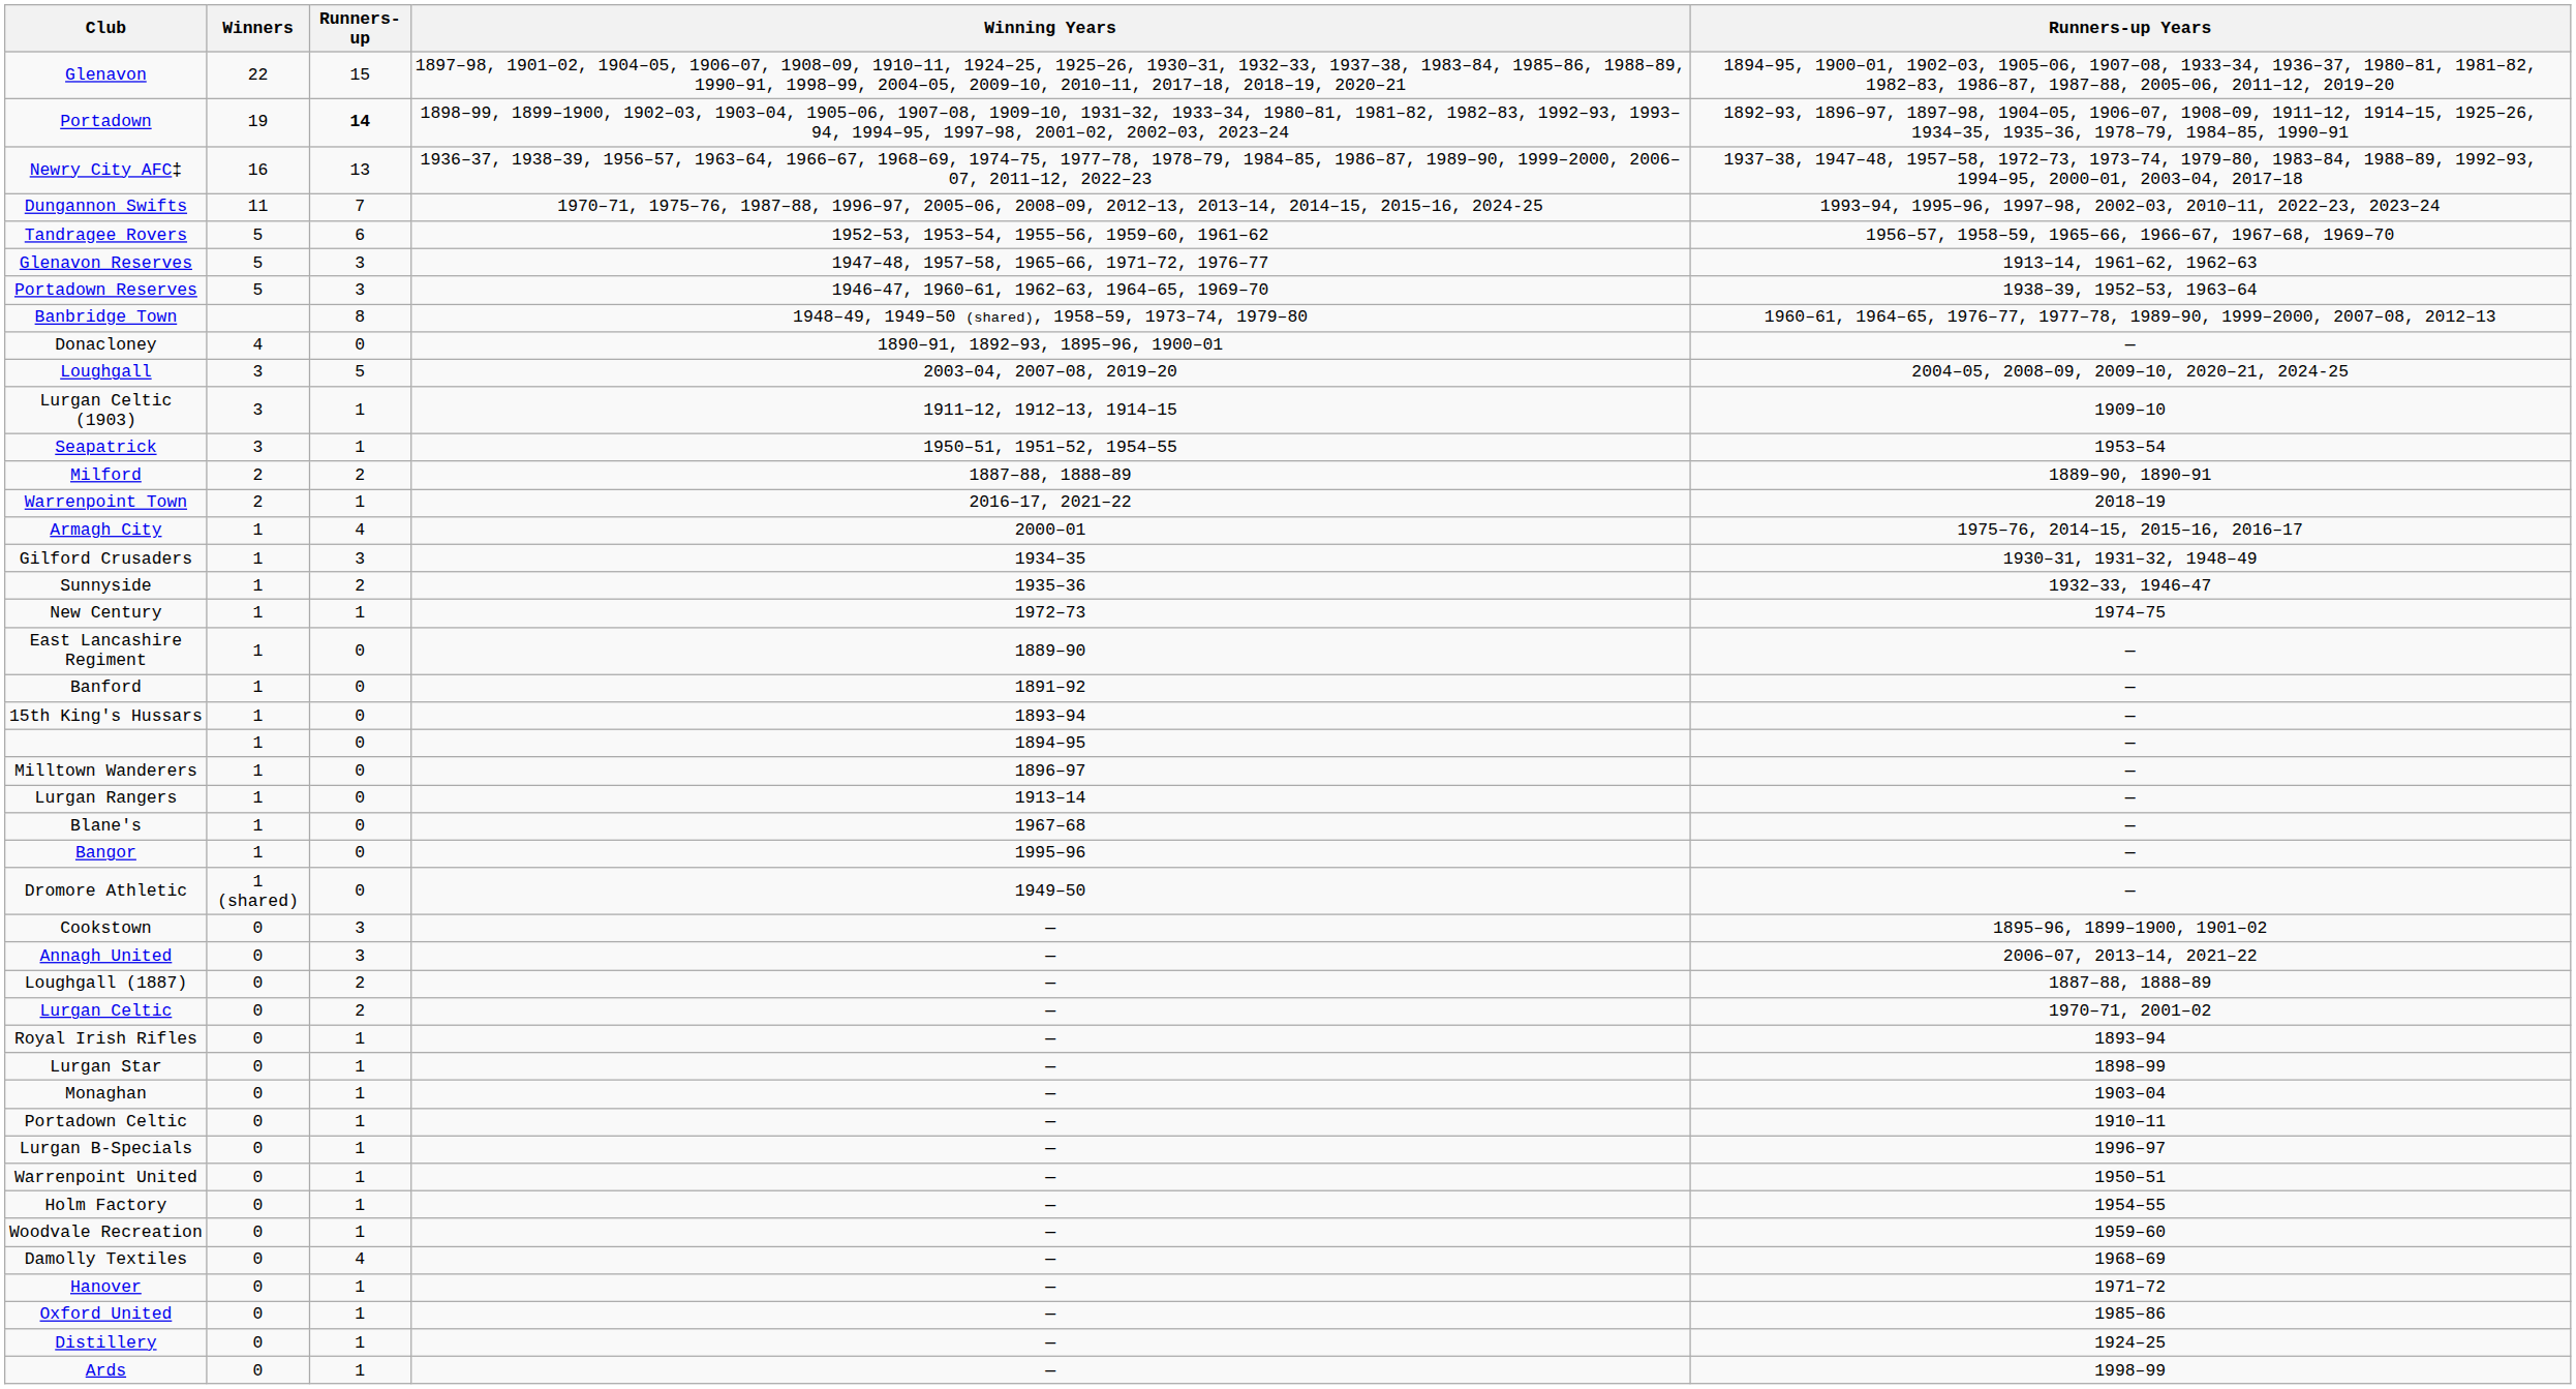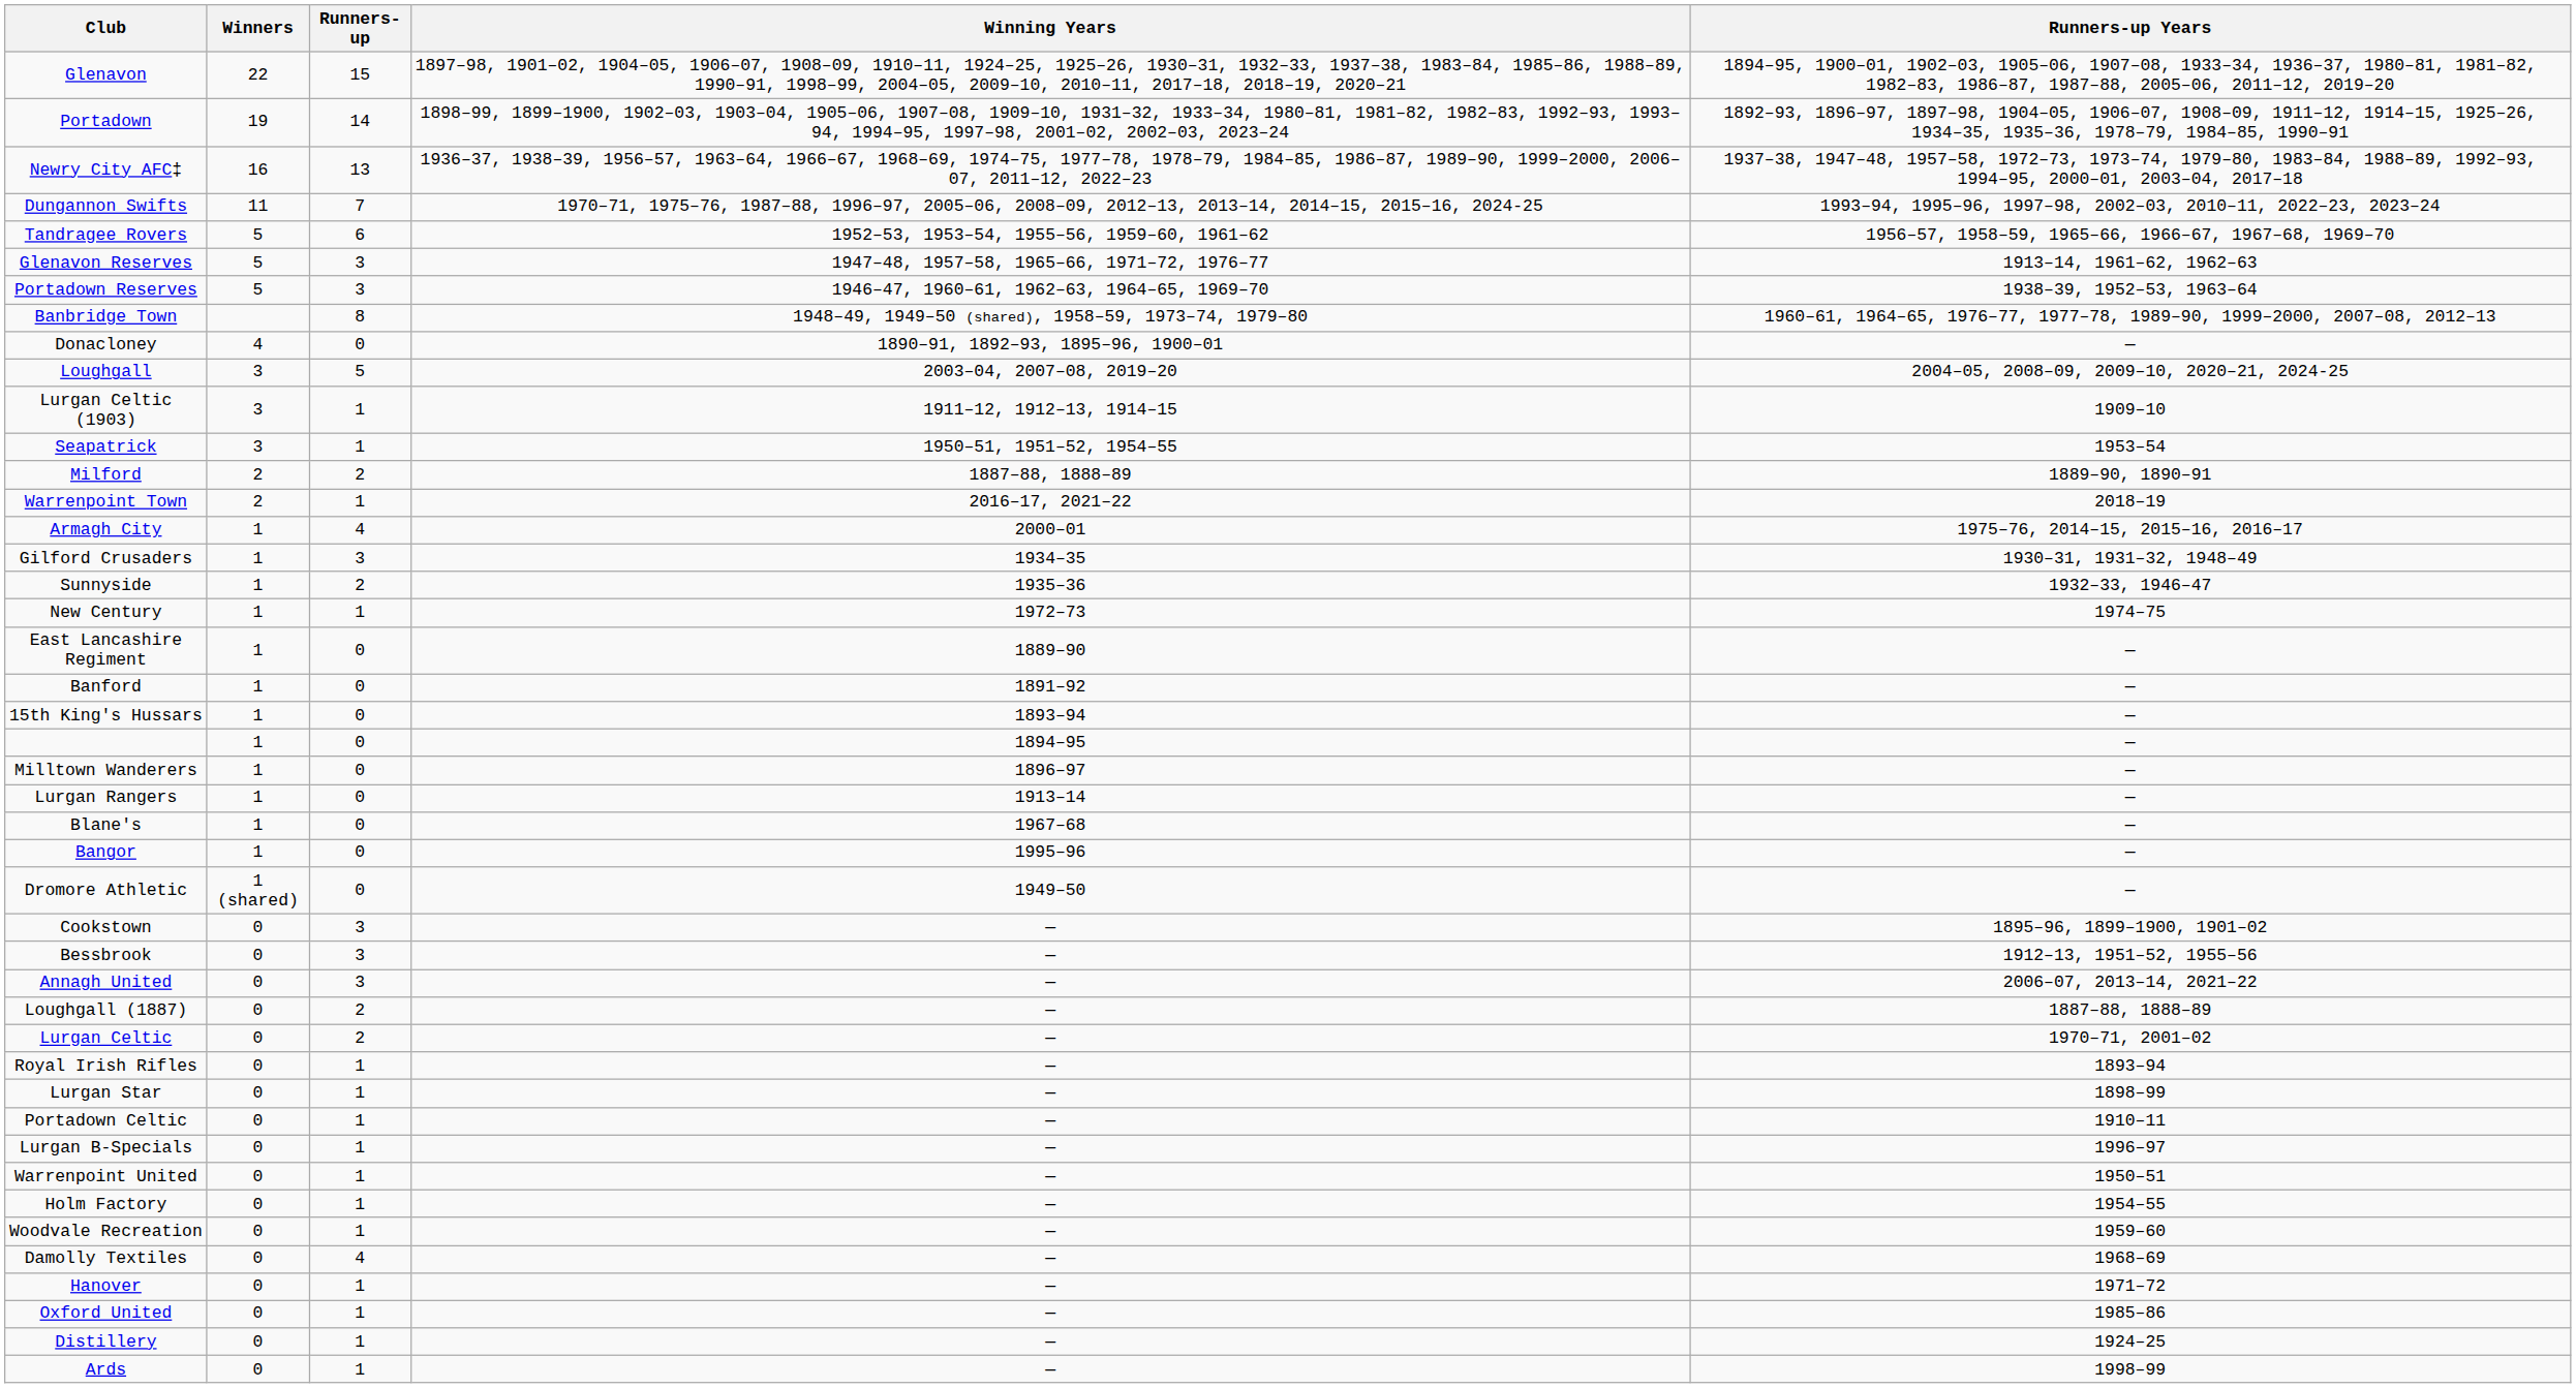Portadown | Runners-up: bold -> normal
+ row: Bessbrook | 0 | 3 | — | 1912–13, 1951–52, 1955–56
- row: Monaghan | 0 | 1 | — | 1903–04
